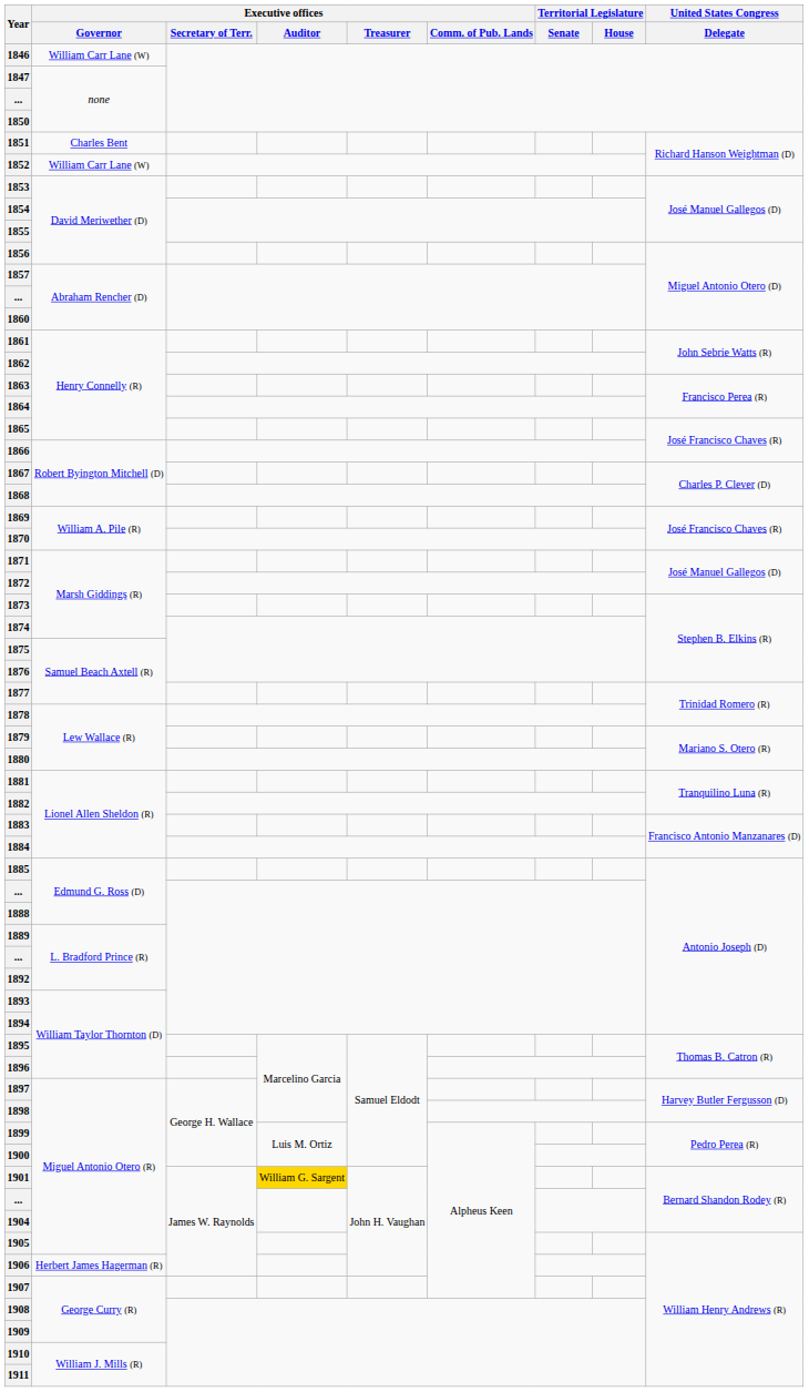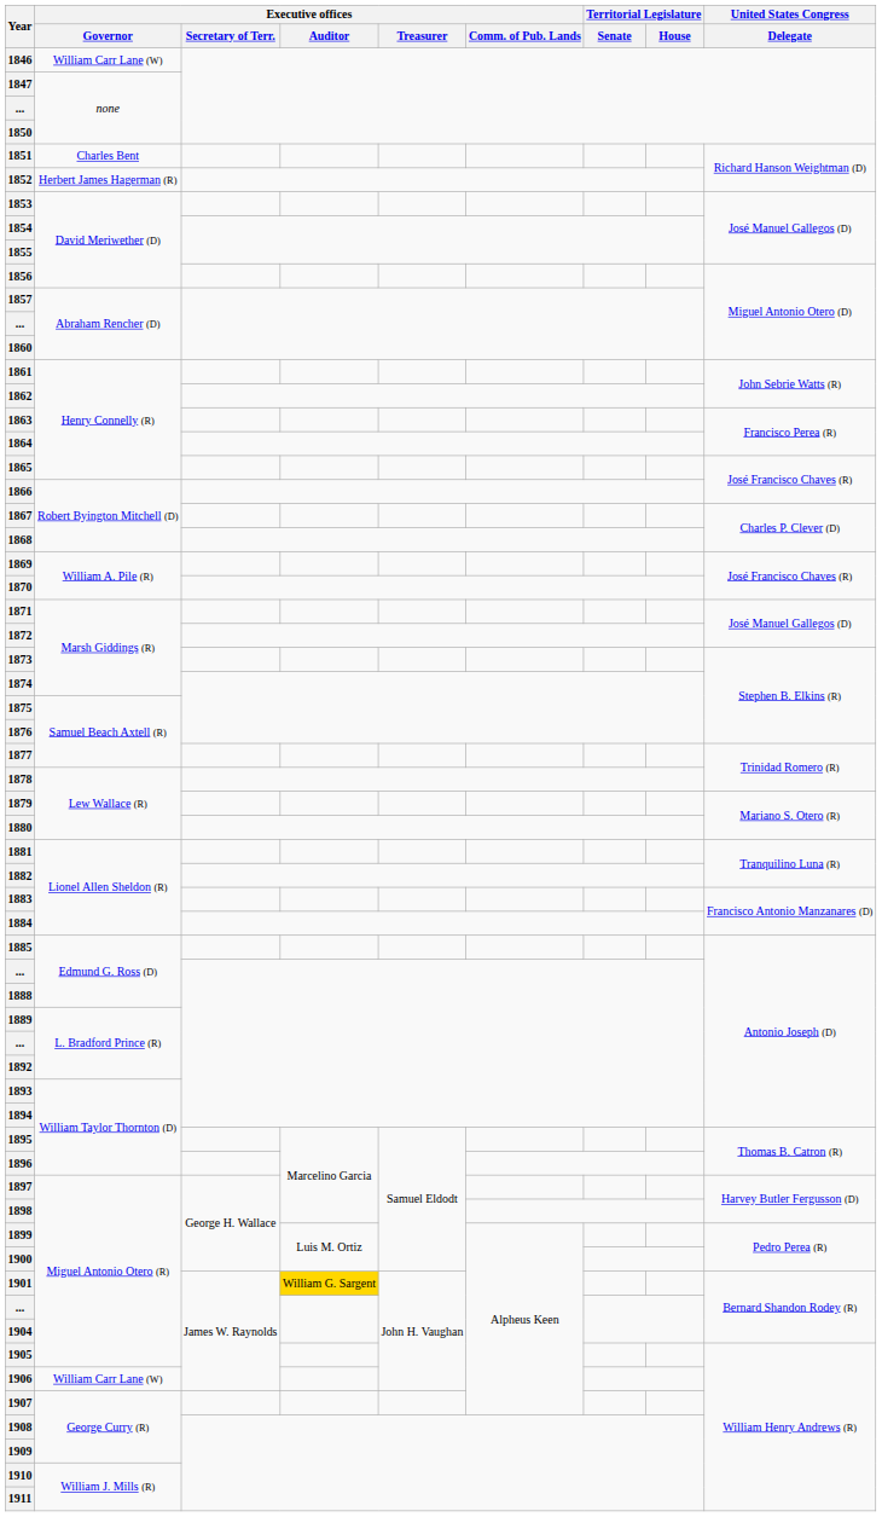1852 | Executive offices / Governor: William Carr Lane (W) -> Herbert James Hagerman (R)
1906 | Executive offices / Governor: Herbert James Hagerman (R) -> William Carr Lane (W)
